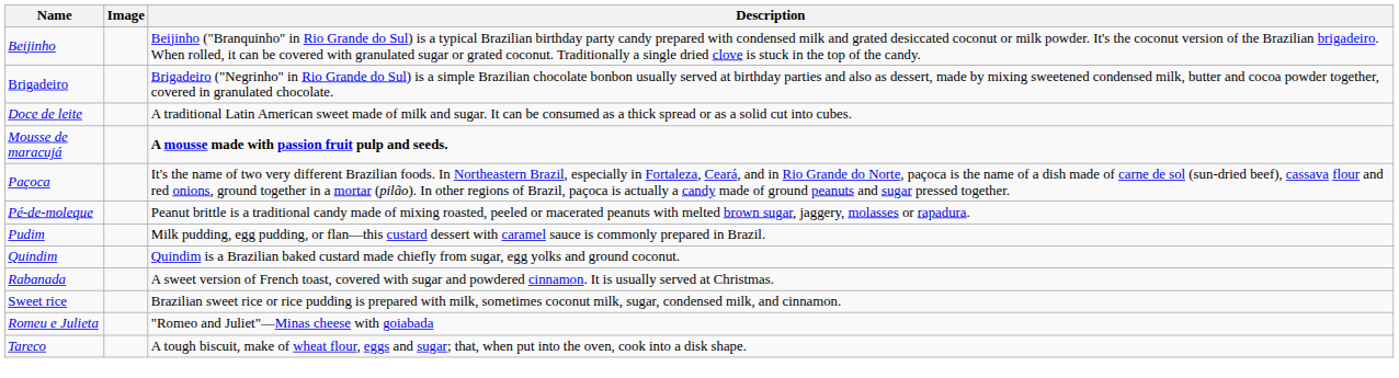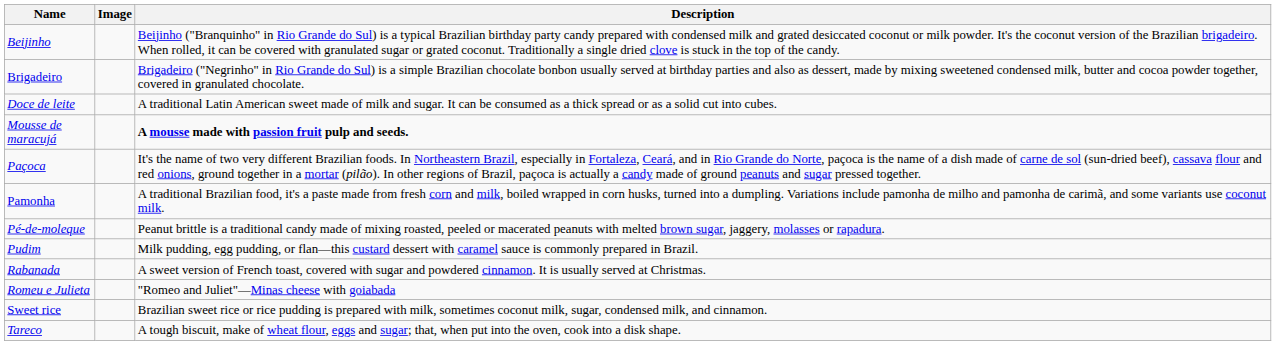+ row: Pamonha | A traditional Brazilian food, it's a paste made from fresh corn and milk, boiled wrapped in corn husks, turned into a dumpling. Variations include pamonha de milho and pamonha de carimã, and some variants use coconut milk.
- row: Quindim | Quindim is a Brazilian baked custard made chiefly from sugar, egg yolks and ground coconut.
rows swapped: Romeu e Julieta <-> Sweet rice
